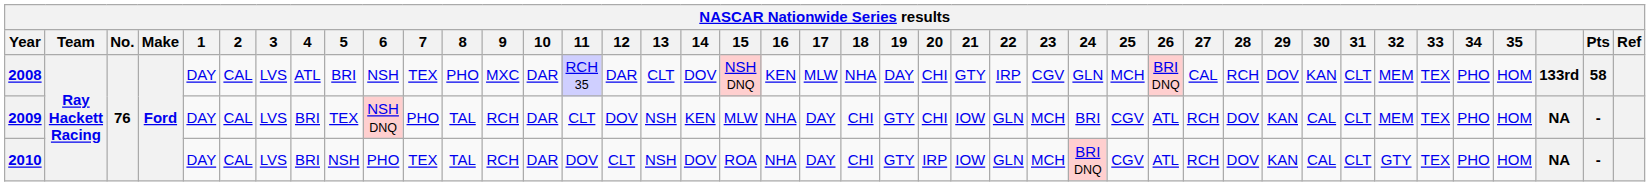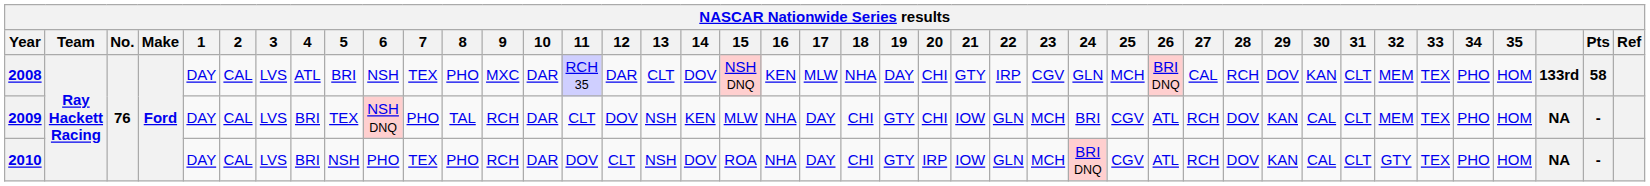2010 | 8: TAL -> PHO
